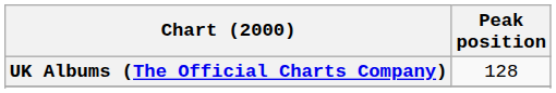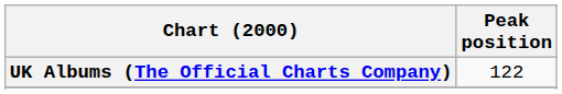UK Albums (The Official Charts Company) | Peak position: 128 -> 122
